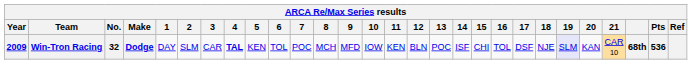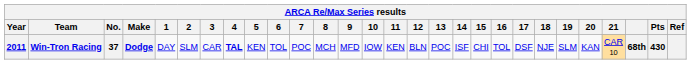Win-Tron Racing | Year: 2009 -> 2011
Win-Tron Racing | No.: 32 -> 37
Win-Tron Racing | 19: lavender background -> no background
Win-Tron Racing | Pts: 536 -> 430
